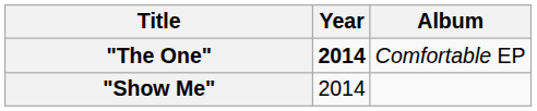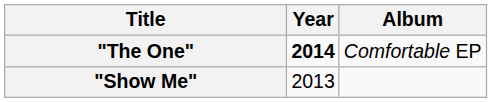"Show Me" | Year: 2014 -> 2013
